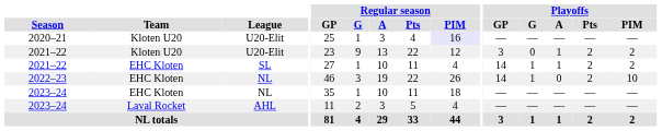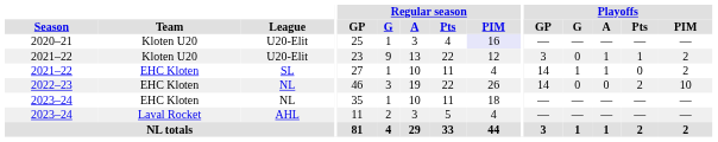2021–22 / U20-Elit | Playoffs / Pts: 2 -> 1
2021–22 / SL | Playoffs / Pts: 2 -> 0
2022–23 | Playoffs / G: 1 -> 0
